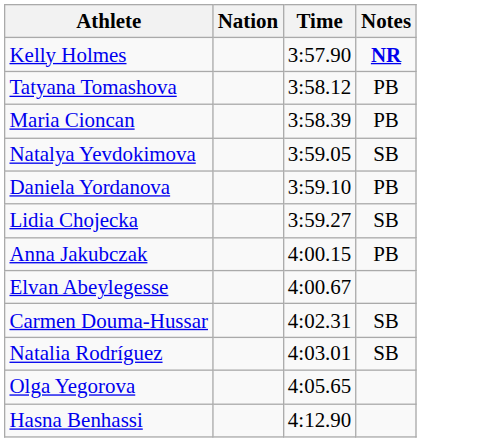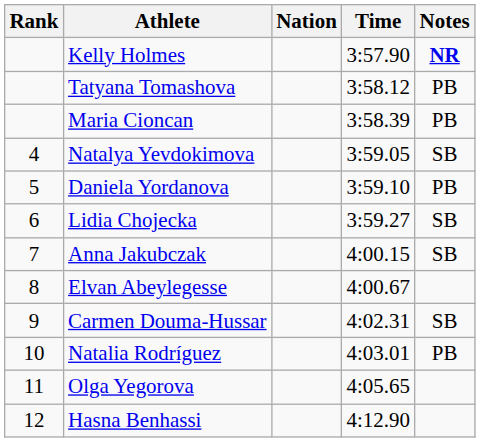+ column: Rank | 4 | 5 | 6 | 7 | 8 | 9 | 10 | 11 | 12
Anna Jakubczak | Notes: PB -> SB
Natalia Rodríguez | Notes: SB -> PB
